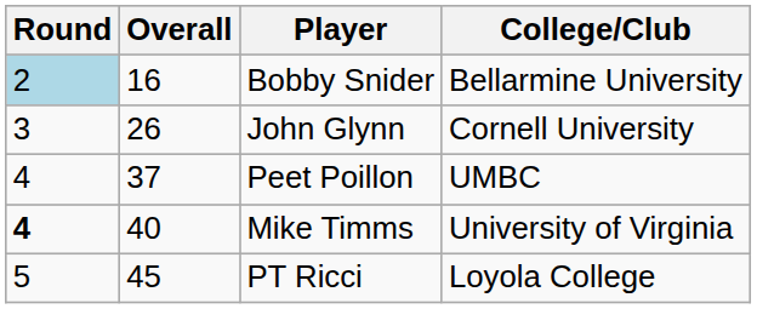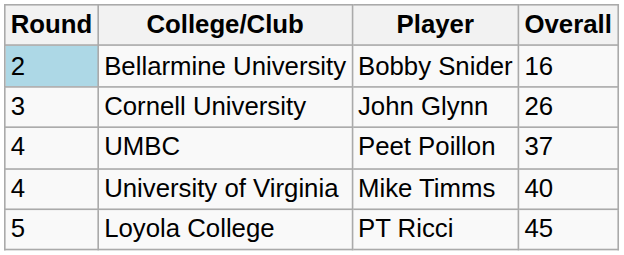columns swapped: Overall <-> College/Club
Mike Timms | Round: bold -> normal
